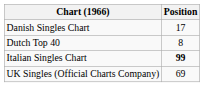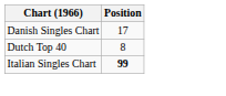- row: UK Singles (Official Charts Company) | 69
